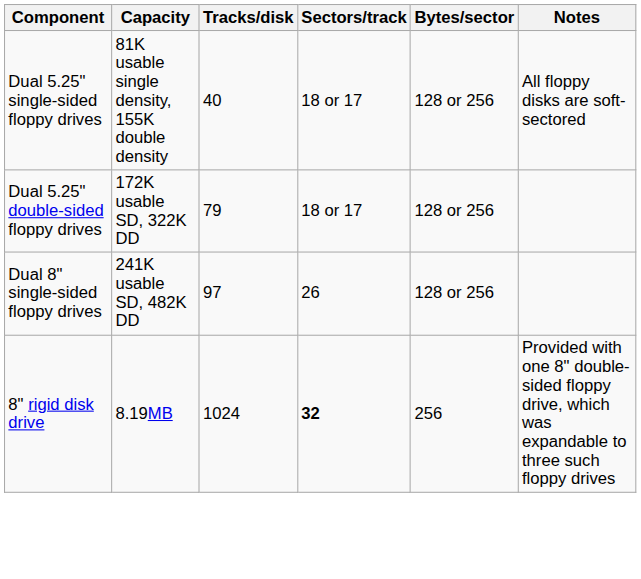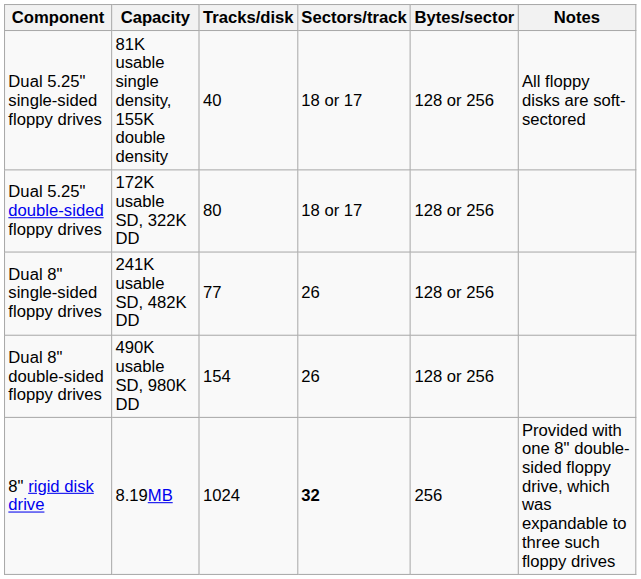Dual 5.25" double-sided floppy drives | Tracks/disk: 79 -> 80
Dual 8" single-sided floppy drives | Tracks/disk: 97 -> 77
+ row: Dual 8" double-sided floppy drives | 490K usable SD, 980K DD | 154 | 26 | 128 or 256
